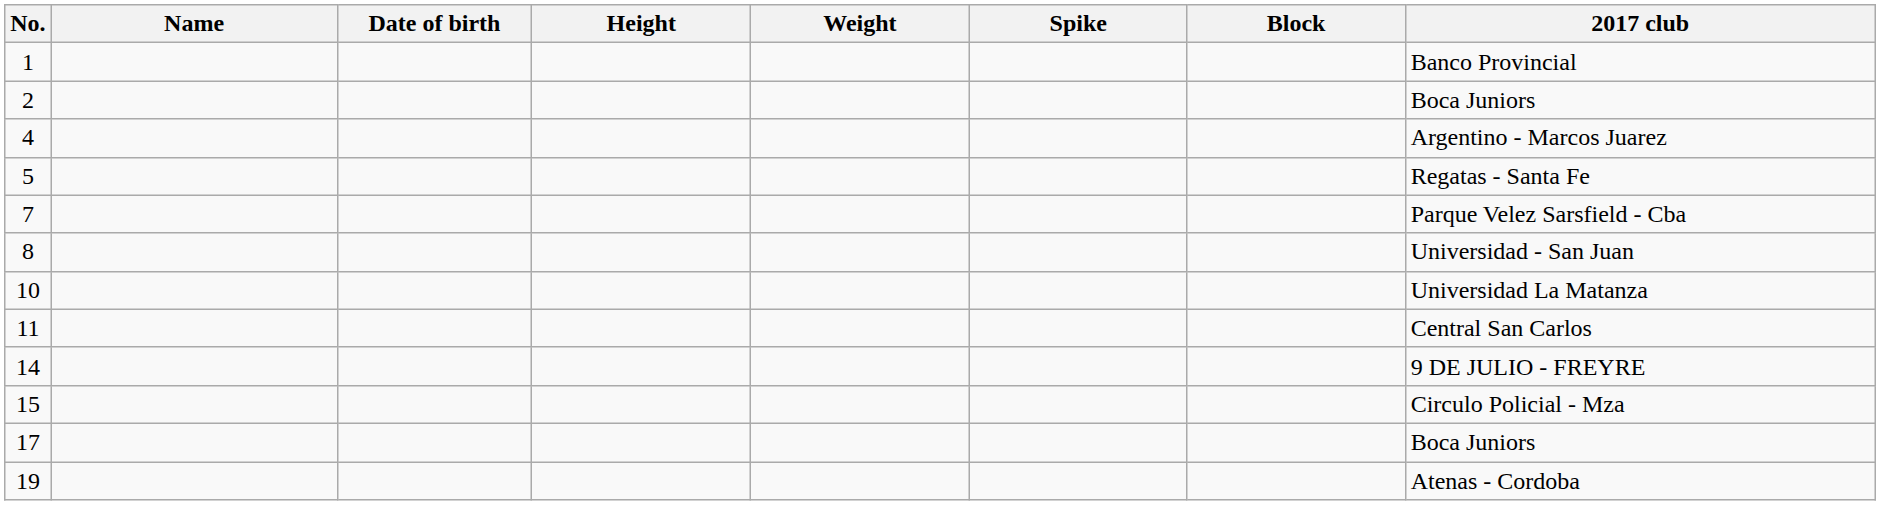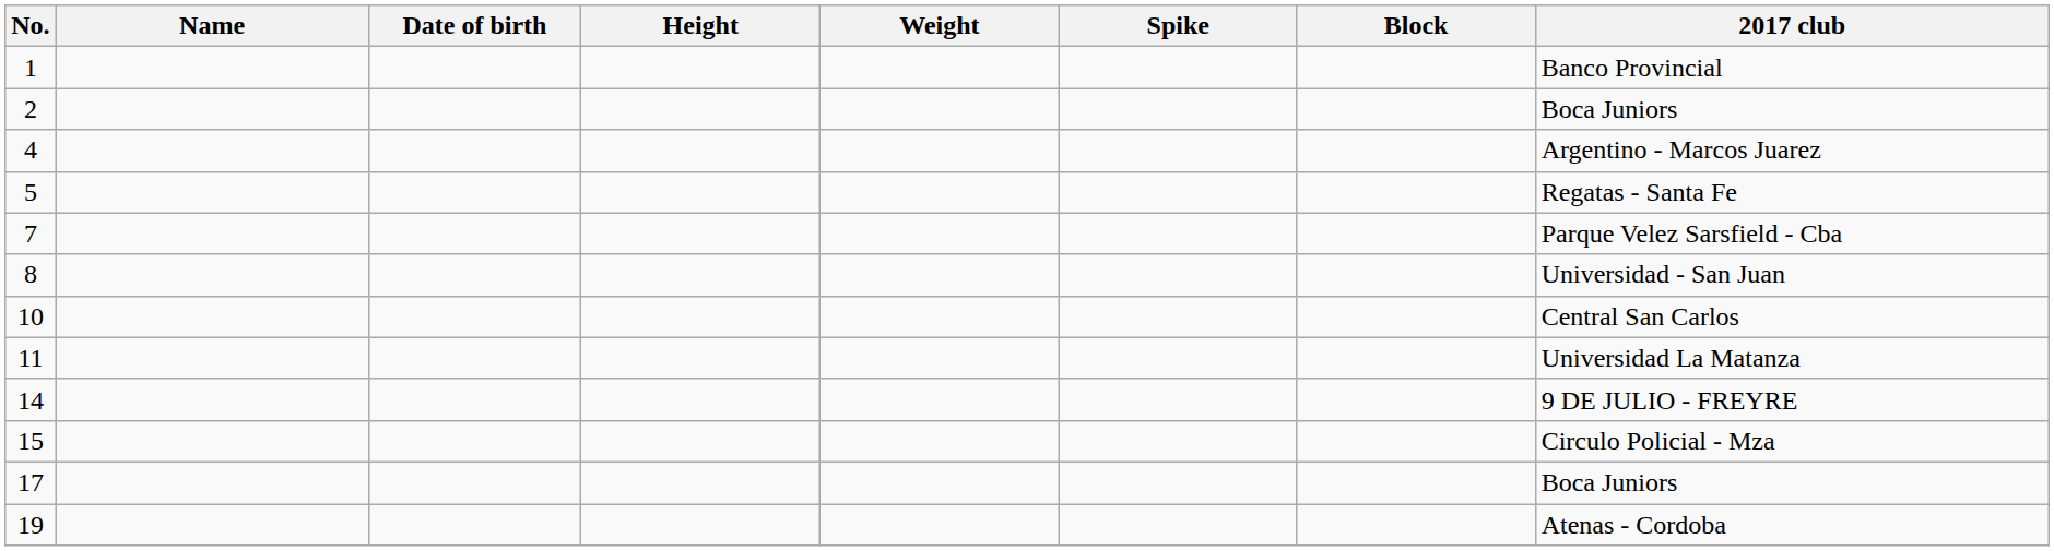10 | 2017 club: Universidad La Matanza -> Central San Carlos
11 | 2017 club: Central San Carlos -> Universidad La Matanza
